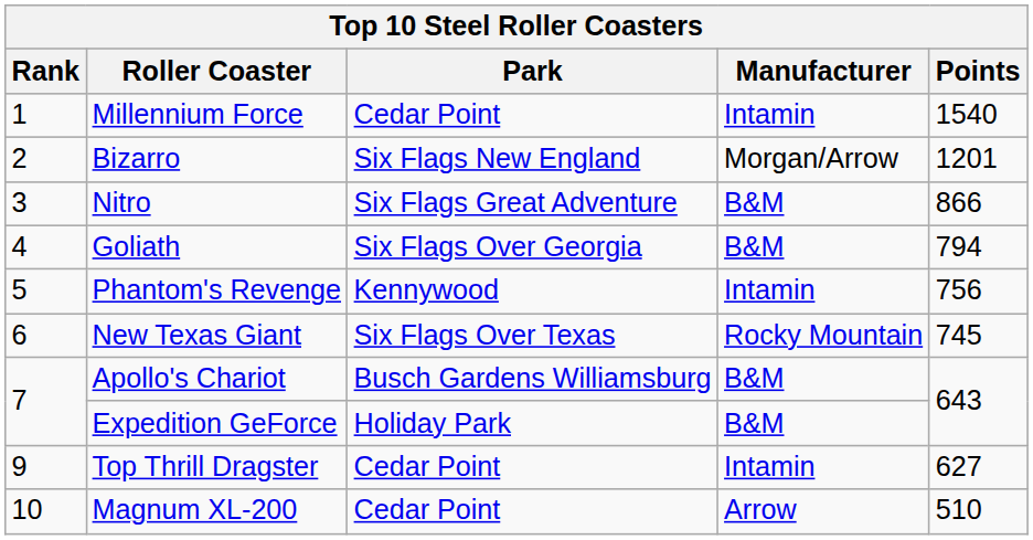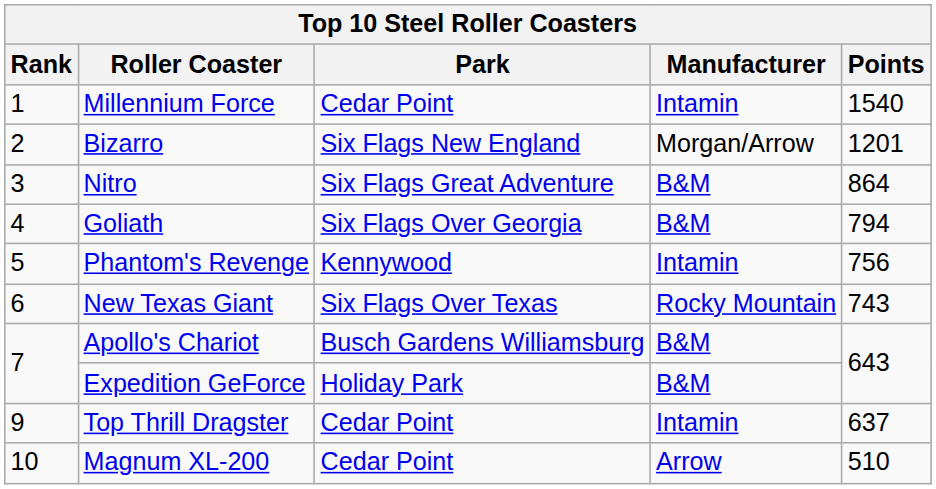Nitro | Points: 866 -> 864
New Texas Giant | Points: 745 -> 743
Top Thrill Dragster | Points: 627 -> 637
